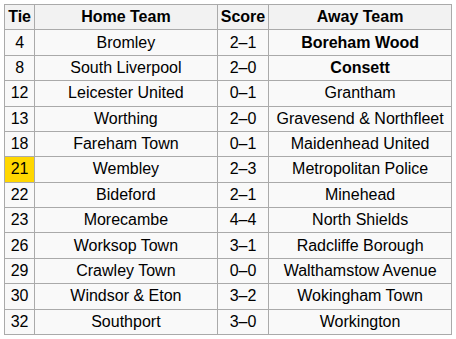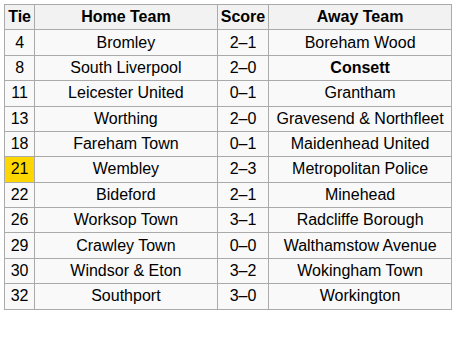Bromley | Away Team: bold -> normal
Leicester United | Tie: 12 -> 11
- row: 23 | Morecambe | 4–4 | North Shields
